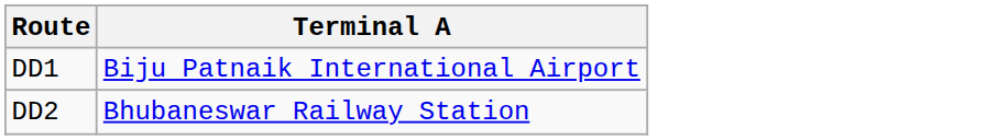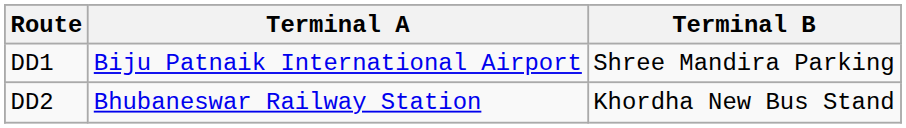+ column: Terminal B | Shree Mandira Parking | Khordha New Bus Stand
